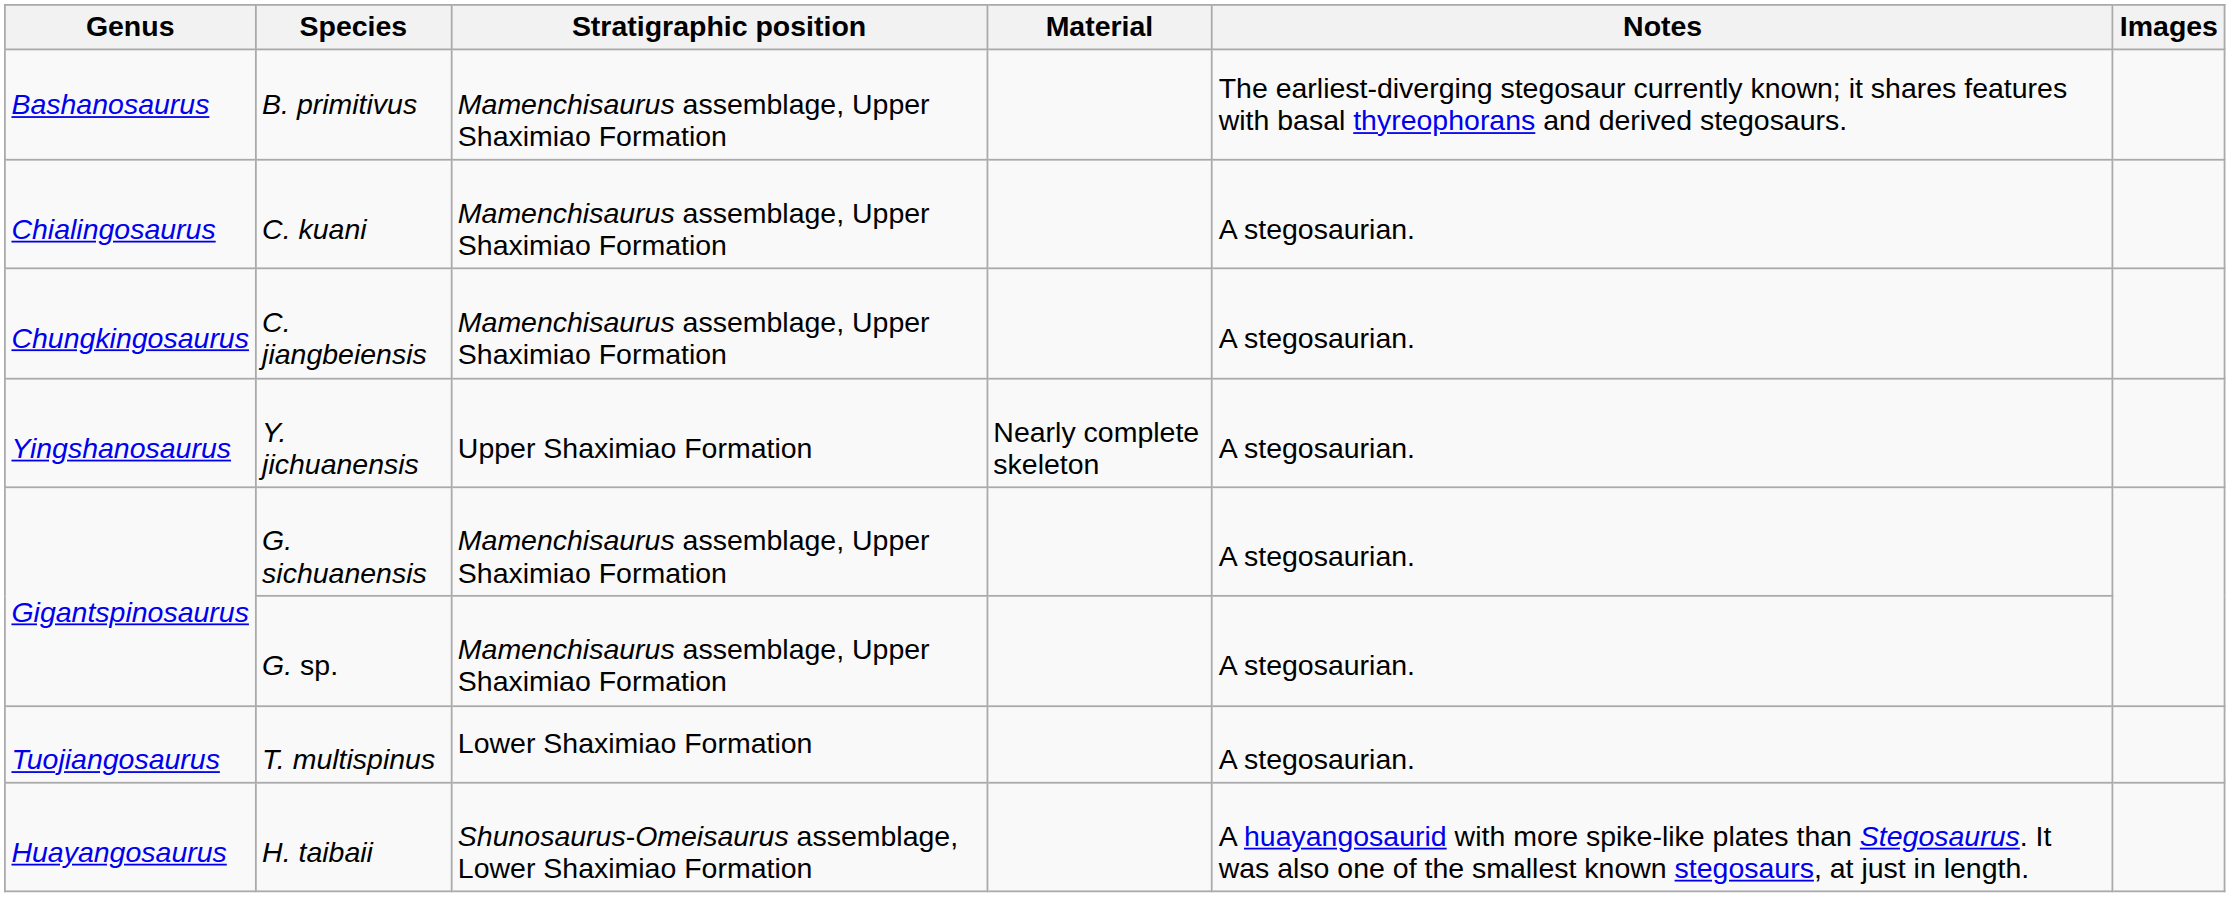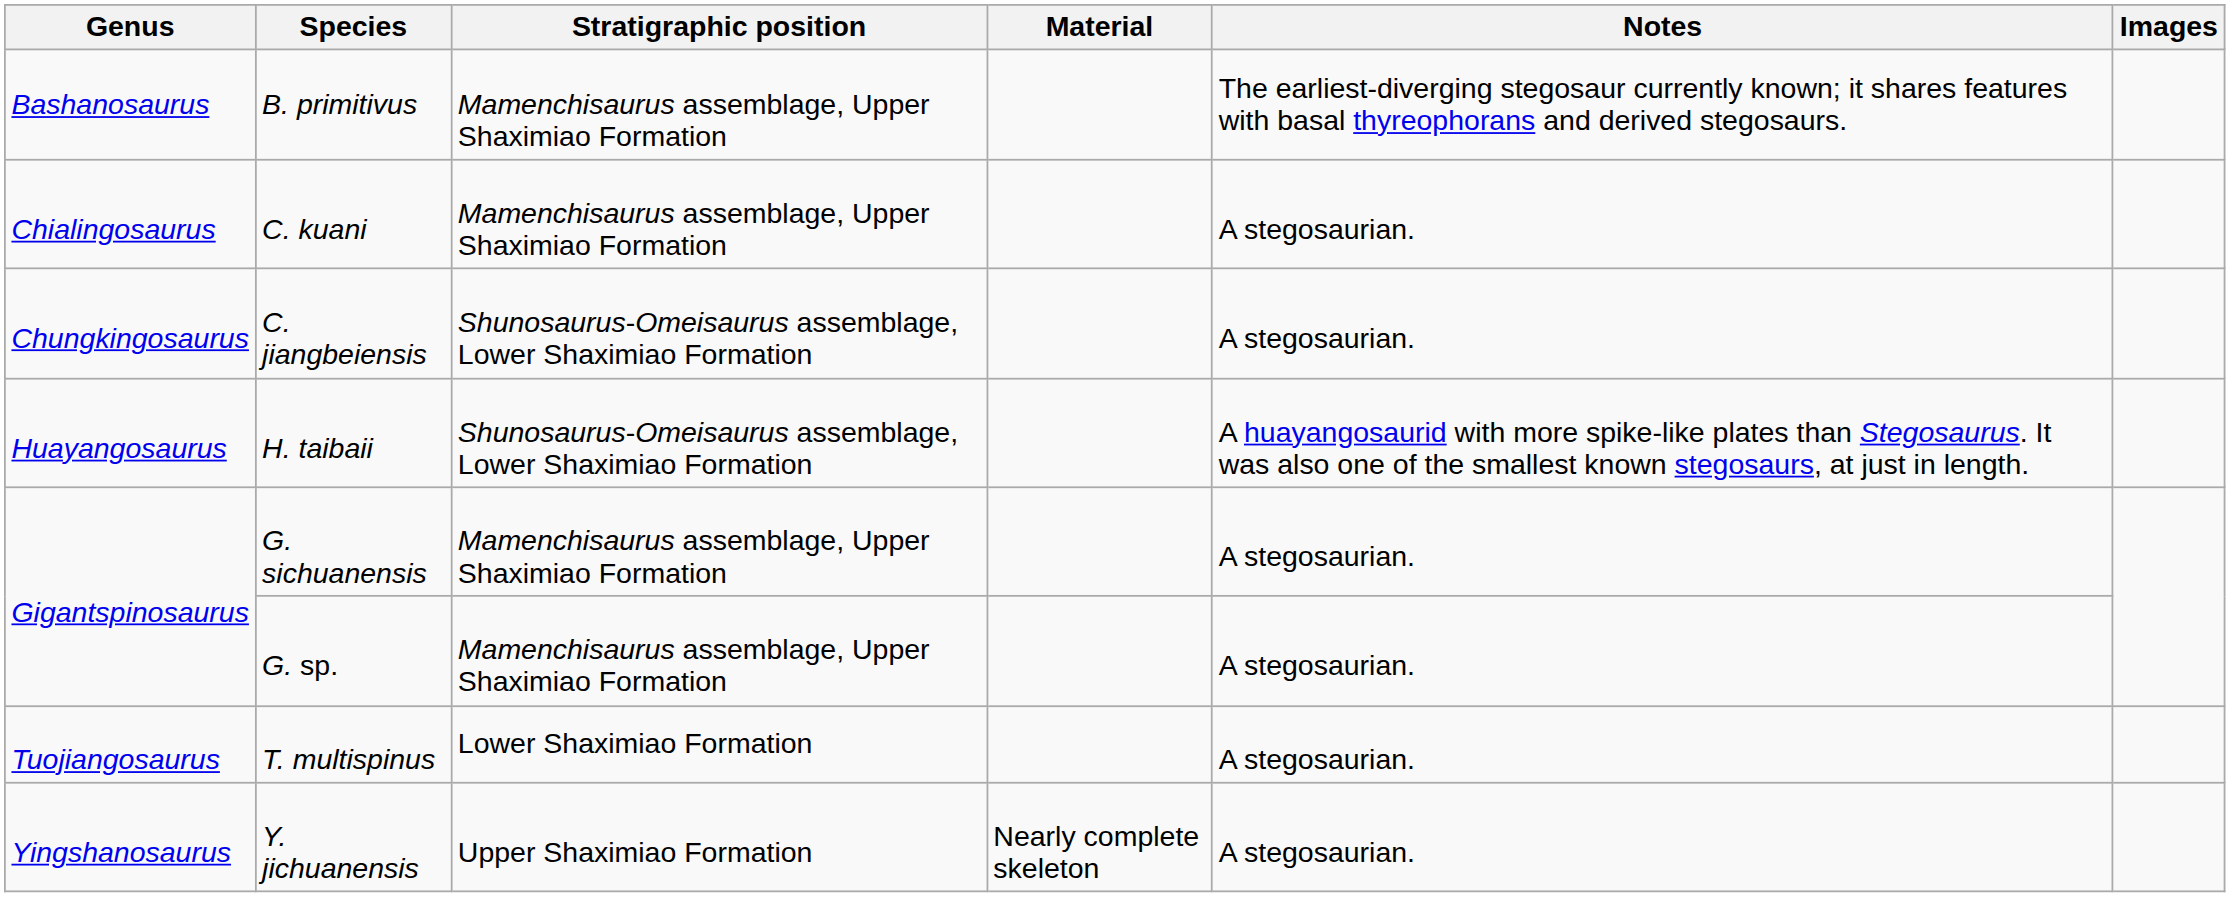C. jiangbeiensis | Stratigraphic position: Mamenchisaurus assemblage, Upper Shaximiao Formation -> Shunosaurus-Omeisaurus assemblage, Lower Shaximiao Formation
rows swapped: H. taibaii <-> Y. jichuanensis
